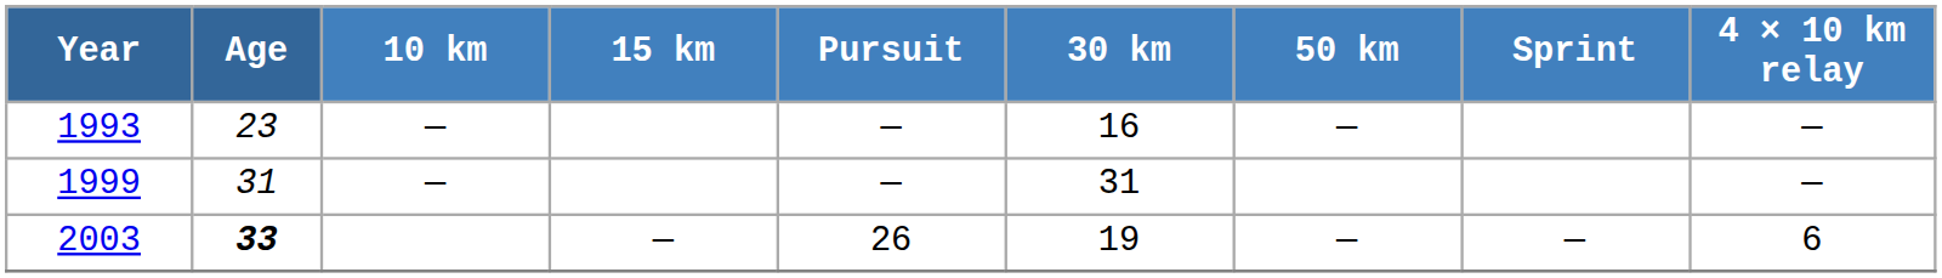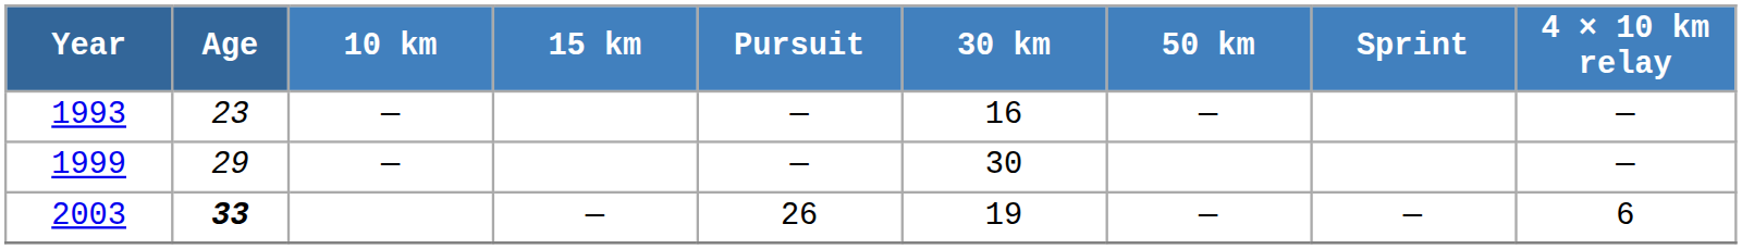1999 | Age: 31 -> 29
1999 | 30 km: 31 -> 30
